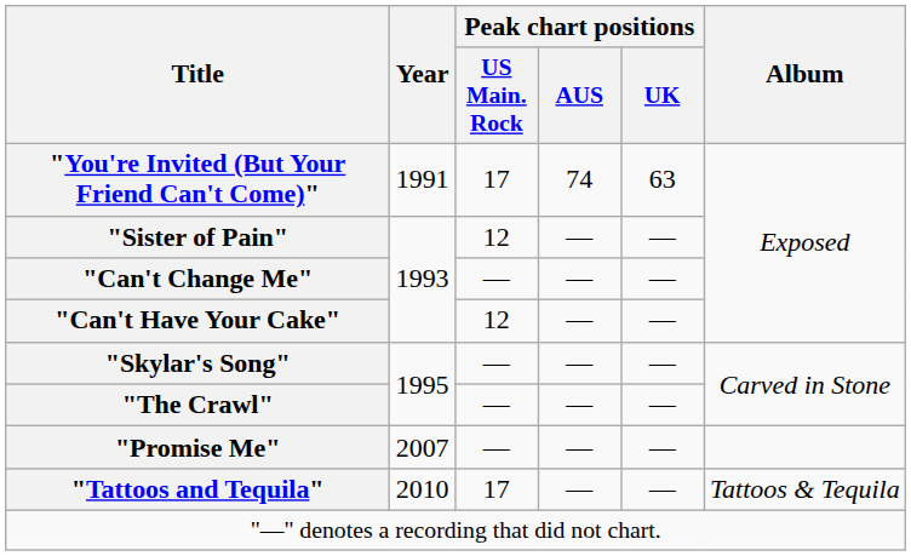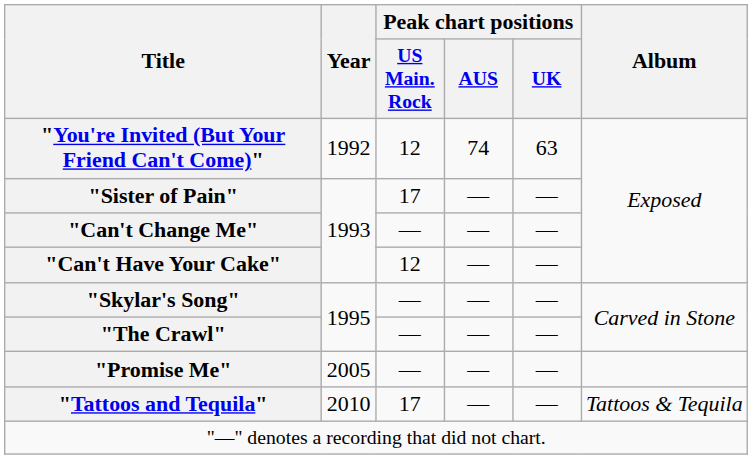"You're Invited (But Your Friend Can't Come)" | Year: 1991 -> 1992
"You're Invited (But Your Friend Can't Come)" | Peak chart positions / US Main. Rock: 17 -> 12
"Sister of Pain" | Peak chart positions / US Main. Rock: 12 -> 17
"Promise Me" | Year: 2007 -> 2005
